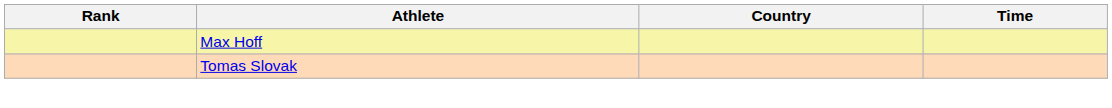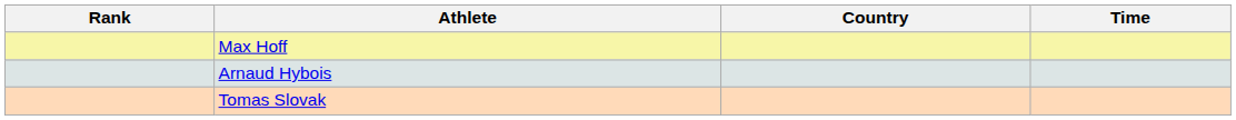+ row: Arnaud Hybois
